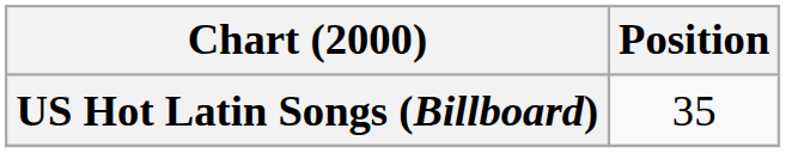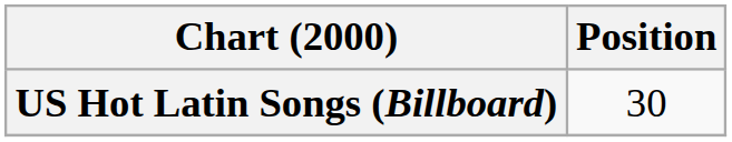US Hot Latin Songs (Billboard) | Position: 35 -> 30
